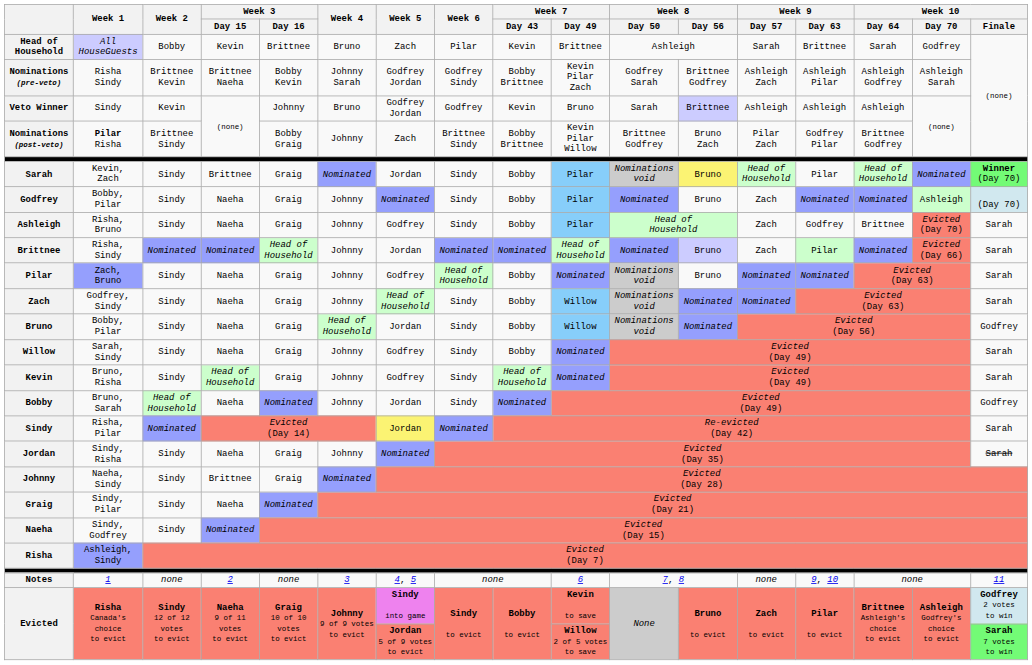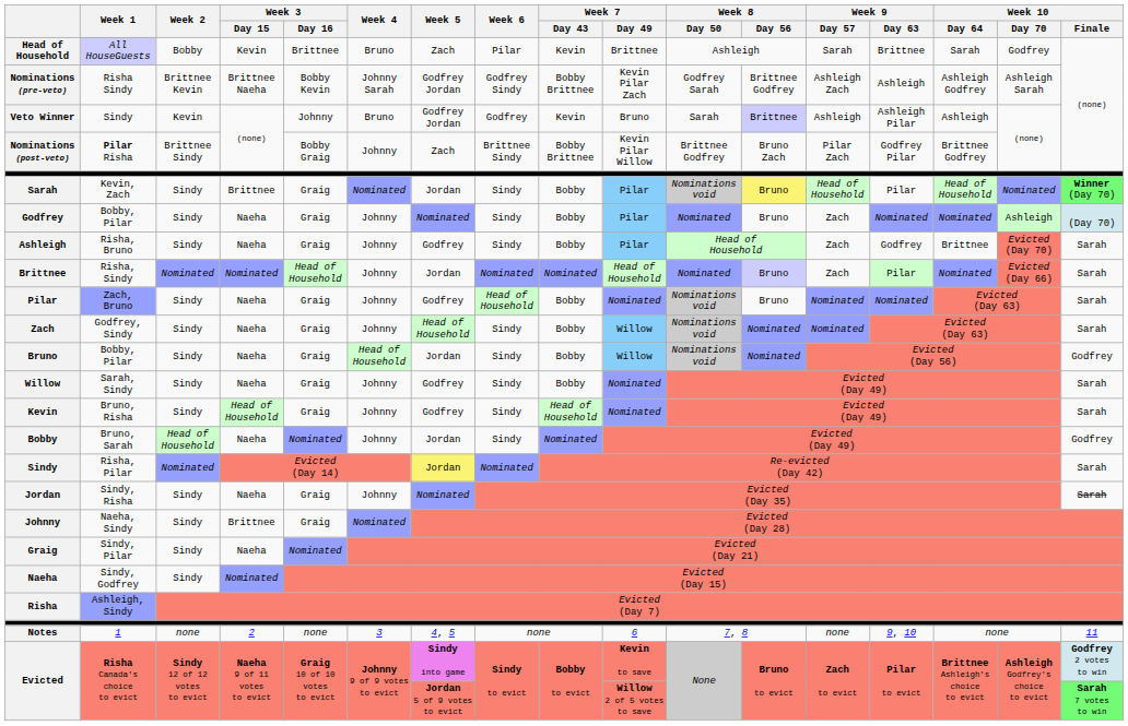Nominations (pre-veto) | Week 9 / Day 63: Ashleigh Pilar -> Ashleigh
Veto Winner | Week 9 / Day 63: Ashleigh -> Ashleigh Pilar
